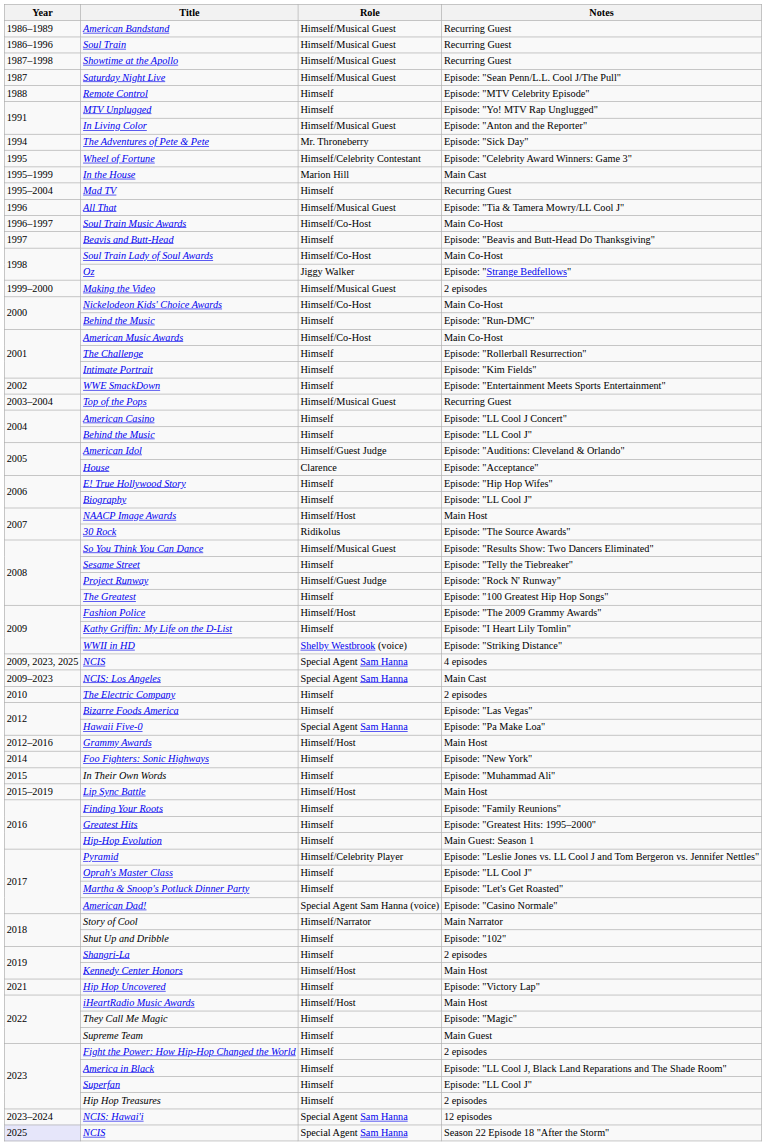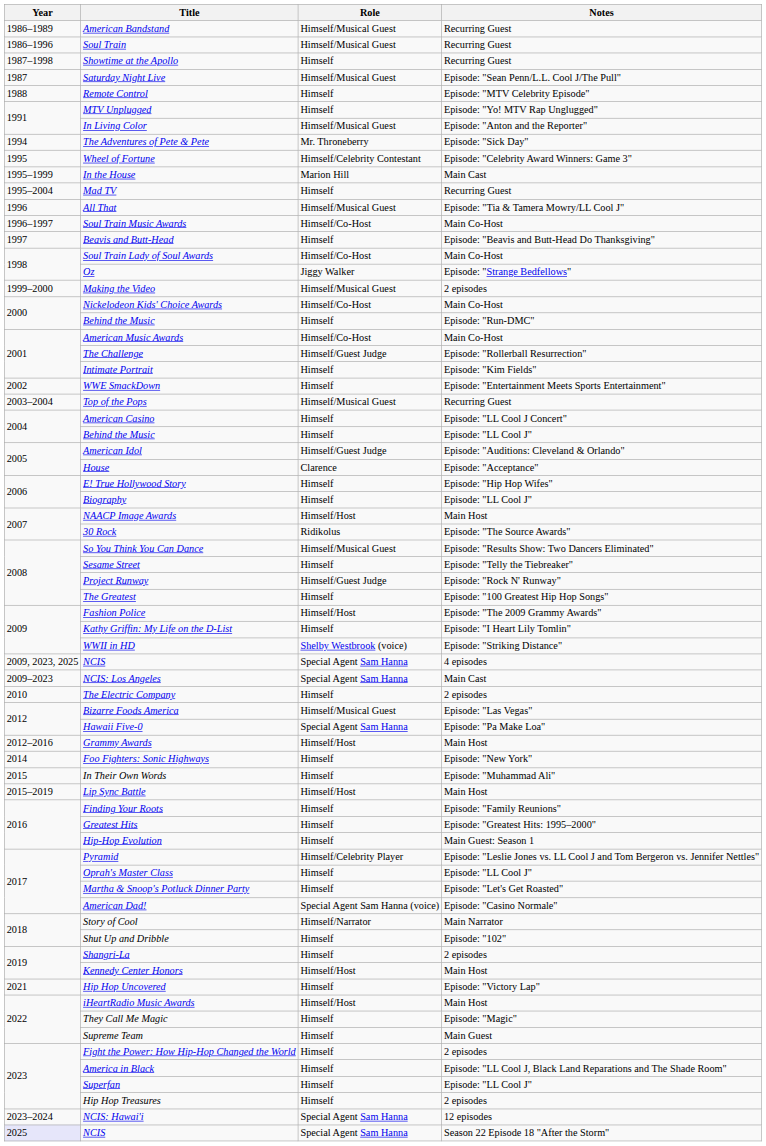Showtime at the Apollo | Role: Himself/Musical Guest -> Himself
The Challenge | Role: Himself -> Himself/Guest Judge
Bizarre Foods America | Role: Himself -> Himself/Musical Guest
